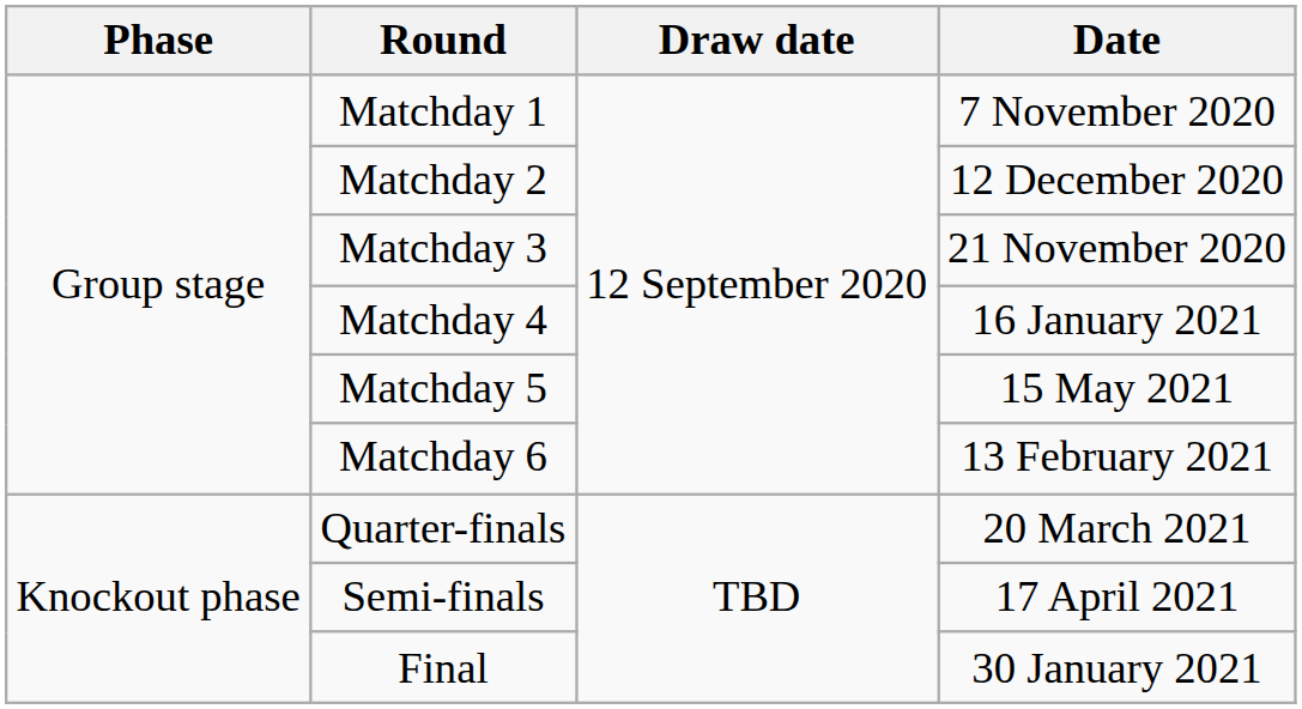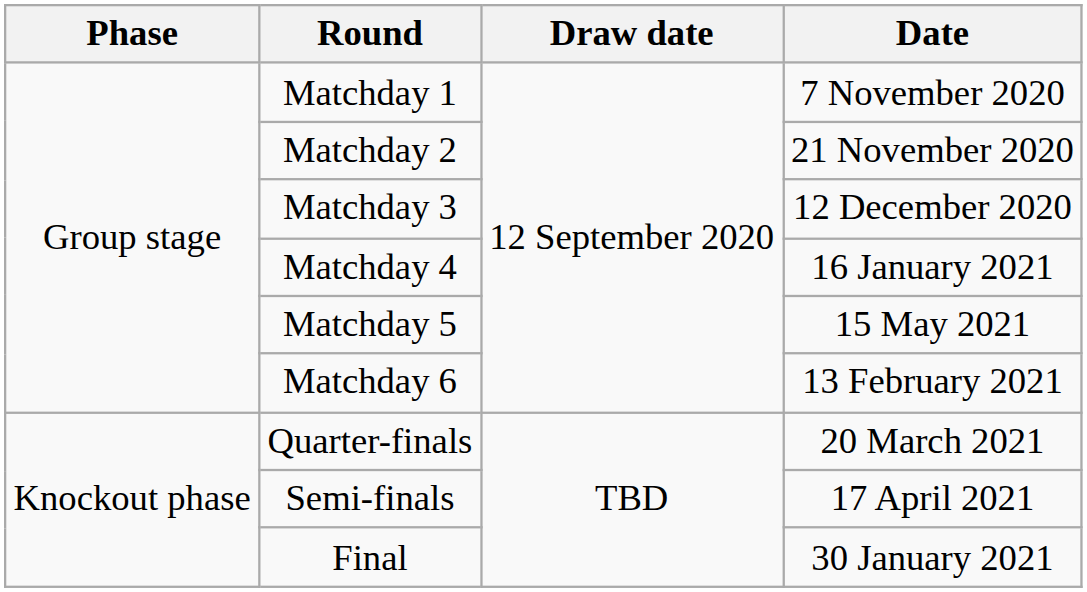Matchday 2 | Date: 12 December 2020 -> 21 November 2020
Matchday 3 | Date: 21 November 2020 -> 12 December 2020
